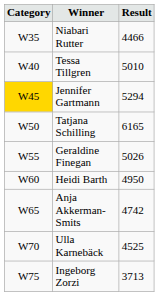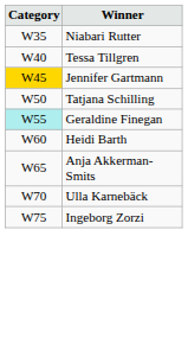- column: Result | 4466 | 5010 | 5294 | 6165 | 5026 | 4950 | 4742 | 4525 | 3713
Geraldine Finegan | Category: no background -> paleturquoise background
